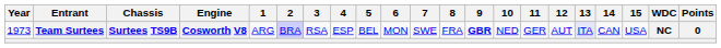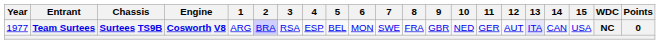Team Surtees | Year: 1973 -> 1977
Team Surtees | 9: bold -> normal
